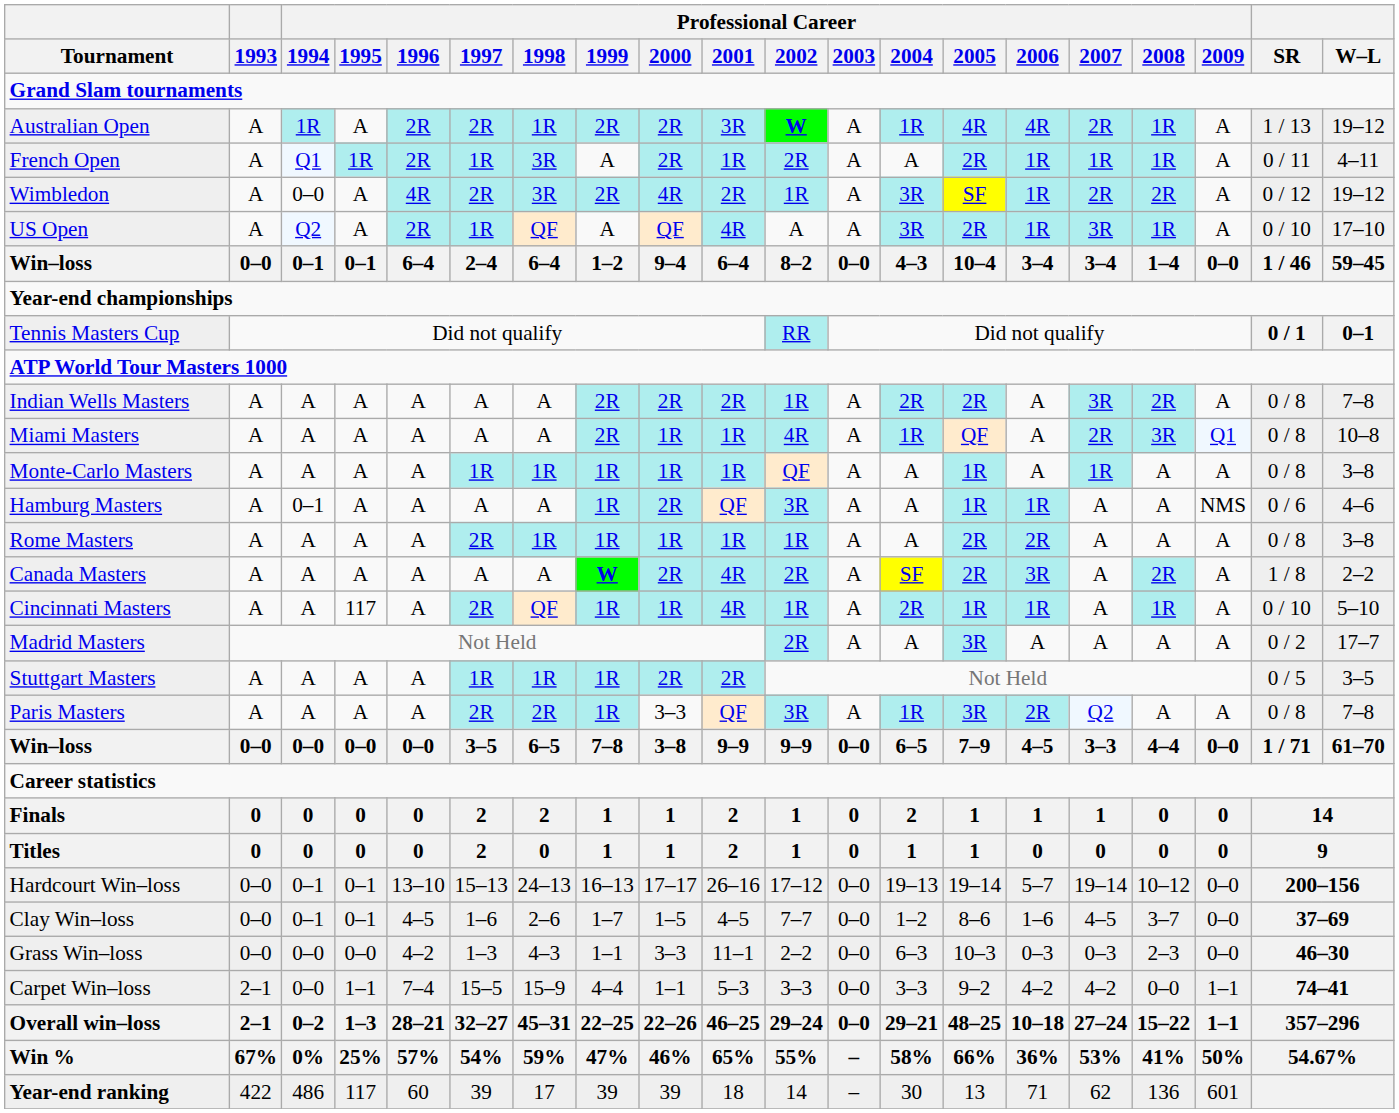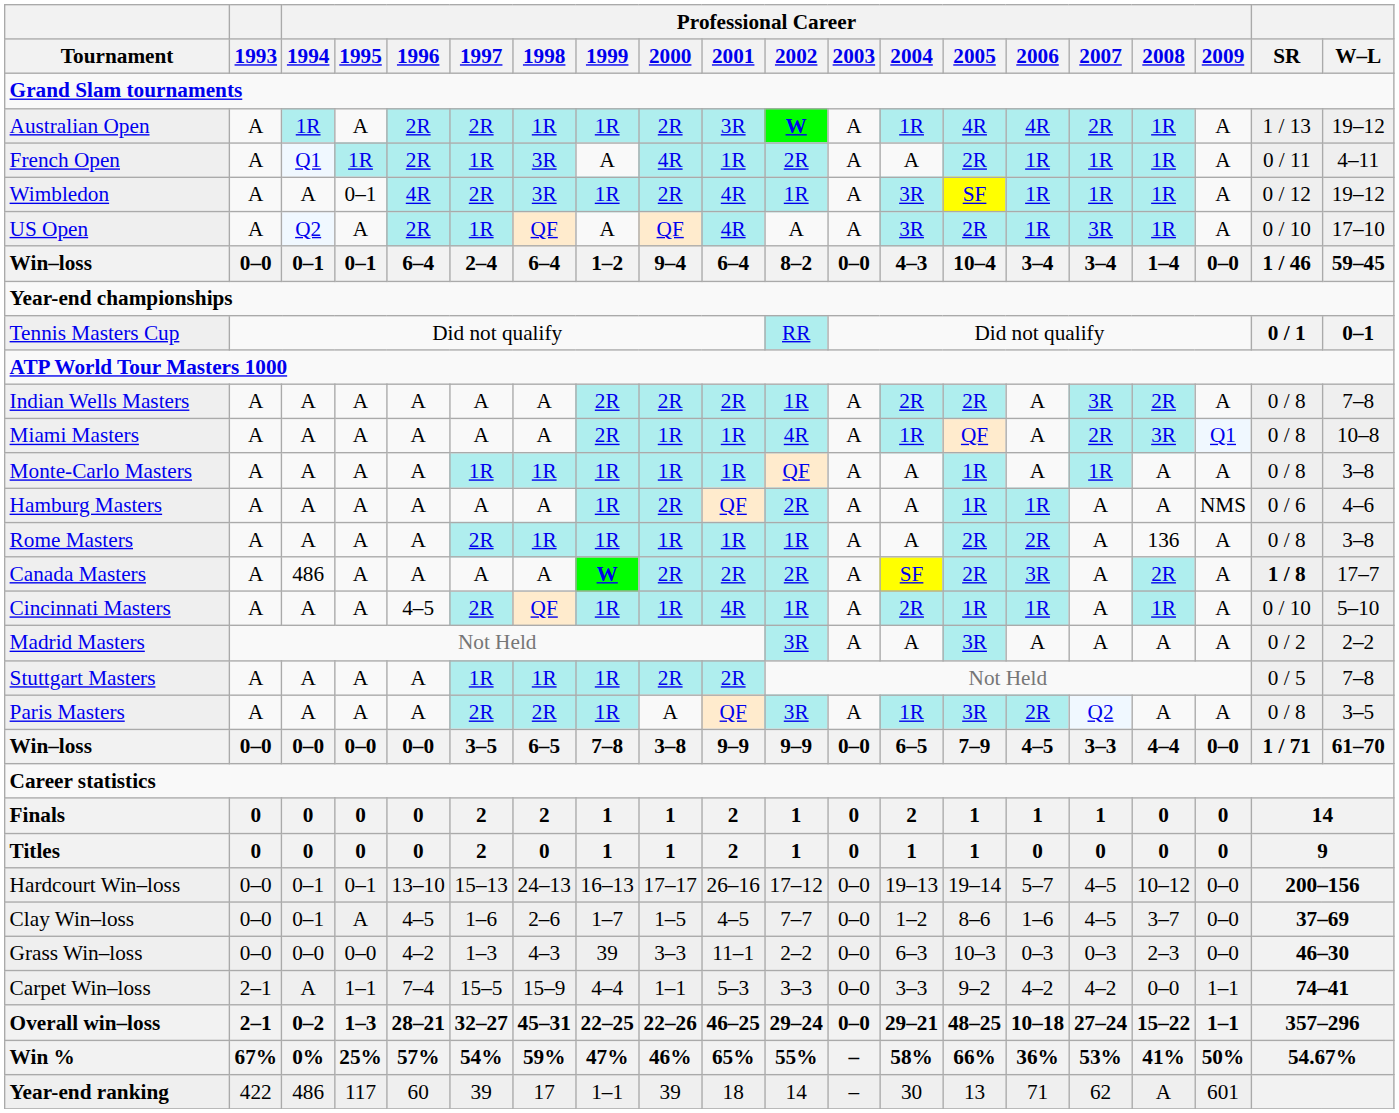Australian Open | Professional Career / 1999: 2R -> 1R
French Open | Professional Career / 2000: 2R -> 4R
Wimbledon | Professional Career / 1994: 0–0 -> A
Wimbledon | Professional Career / 1995: A -> 0–1
Wimbledon | Professional Career / 1999: 2R -> 1R
Wimbledon | Professional Career / 2000: 4R -> 2R
Wimbledon | Professional Career / 2001: 2R -> 4R
Wimbledon | Professional Career / 2007: 2R -> 1R
Wimbledon | Professional Career / 2008: 2R -> 1R
Hamburg Masters | Professional Career / 1994: 0–1 -> A
Hamburg Masters | Professional Career / 2002: 3R -> 2R
Rome Masters | Professional Career / 2008: A -> 136
Canada Masters | Professional Career / 1994: A -> 486
Canada Masters | Professional Career / 2001: 4R -> 2R
Canada Masters | SR: normal -> bold
Canada Masters | W–L: 2–2 -> 17–7
Cincinnati Masters | Professional Career / 1995: 117 -> A
Cincinnati Masters | Professional Career / 1996: A -> 4–5
Madrid Masters | Professional Career / 2002: 2R -> 3R
Madrid Masters | W–L: 17–7 -> 2–2
Stuttgart Masters | W–L: 3–5 -> 7–8
Paris Masters | Professional Career / 2000: 3–3 -> A
Paris Masters | W–L: 7–8 -> 3–5
Hardcourt Win–loss | Professional Career / 2007: 19–14 -> 4–5
Clay Win–loss | Professional Career / 1995: 0–1 -> A
Grass Win–loss | Professional Career / 1999: 1–1 -> 39
Carpet Win–loss | Professional Career / 1994: 0–0 -> A
Year-end ranking | Professional Career / 1999: 39 -> 1–1
Year-end ranking | Professional Career / 2008: 136 -> A
